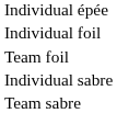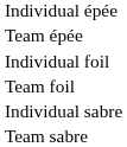+ row: Team épée
